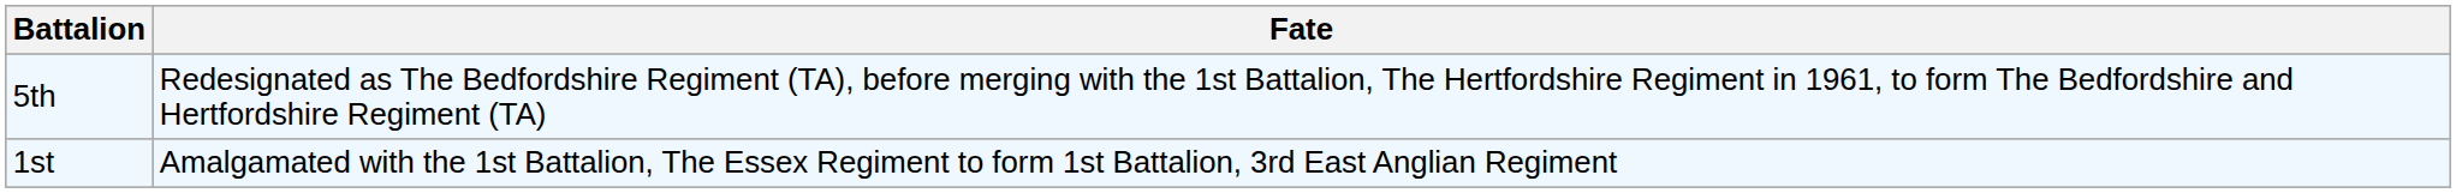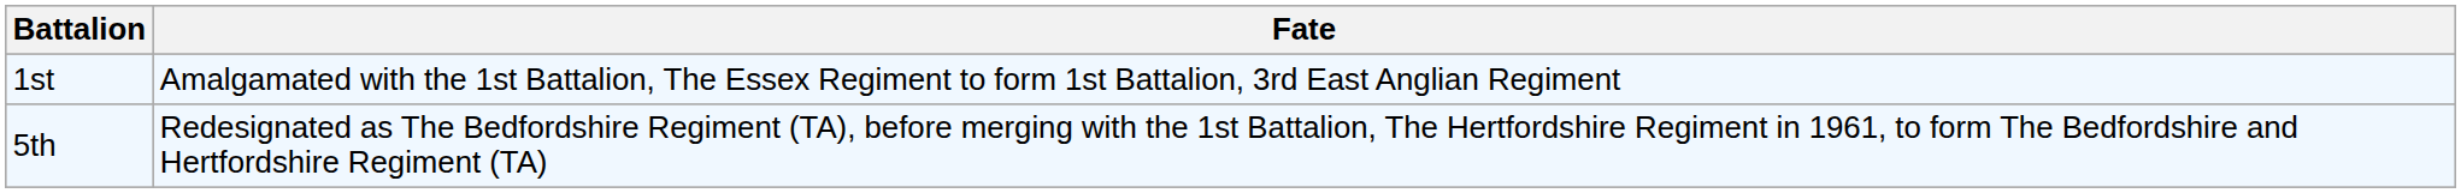rows swapped: 1st <-> 5th
